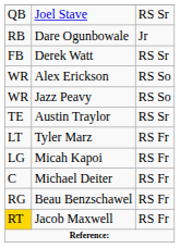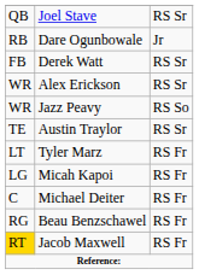Alex Erickson | column 3: RS So -> RS Sr
